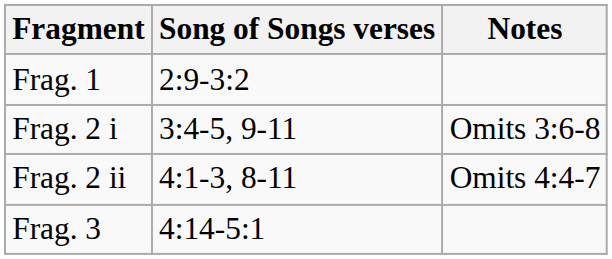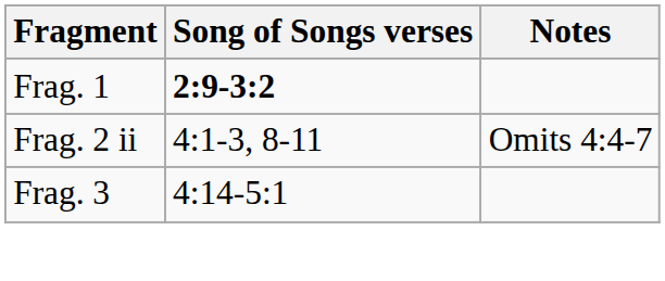Frag. 1 | Song of Songs verses: normal -> bold
- row: Frag. 2 i | 3:4-5, 9-11 | Omits 3:6-8
